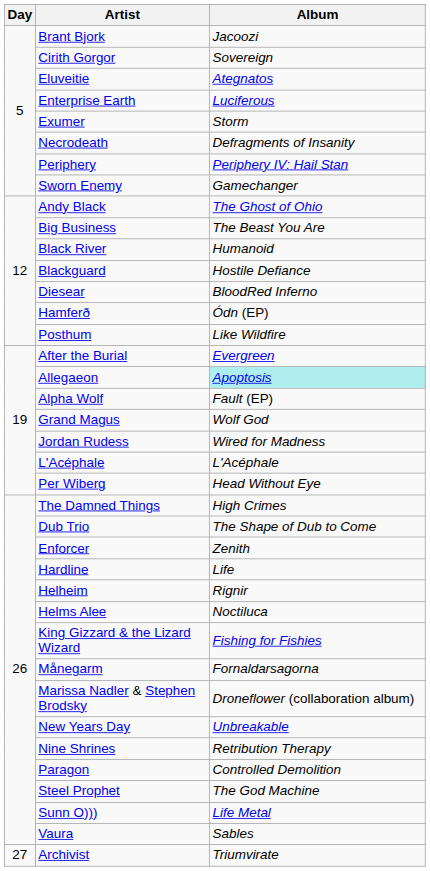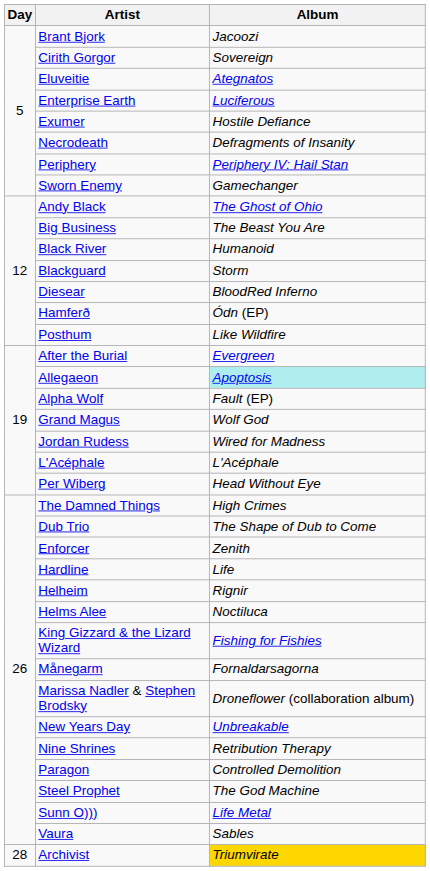Exumer | Album: Storm -> Hostile Defiance
Blackguard | Album: Hostile Defiance -> Storm
Archivist | Day: 27 -> 28
Archivist | Album: no background -> gold background
